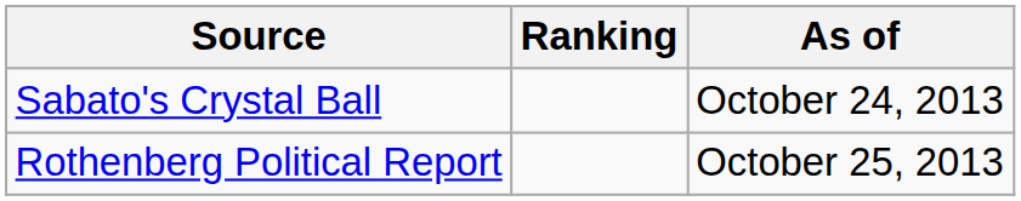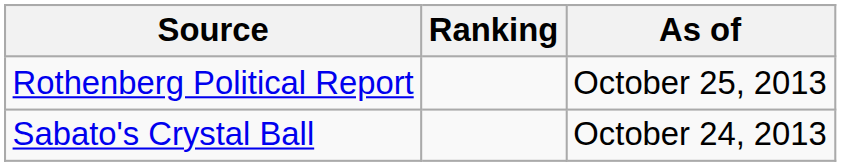rows swapped: Rothenberg Political Report <-> Sabato's Crystal Ball
